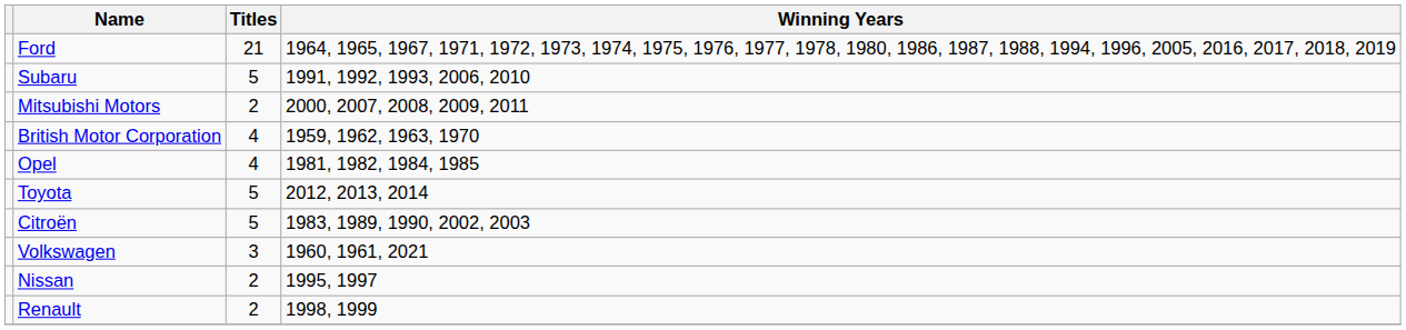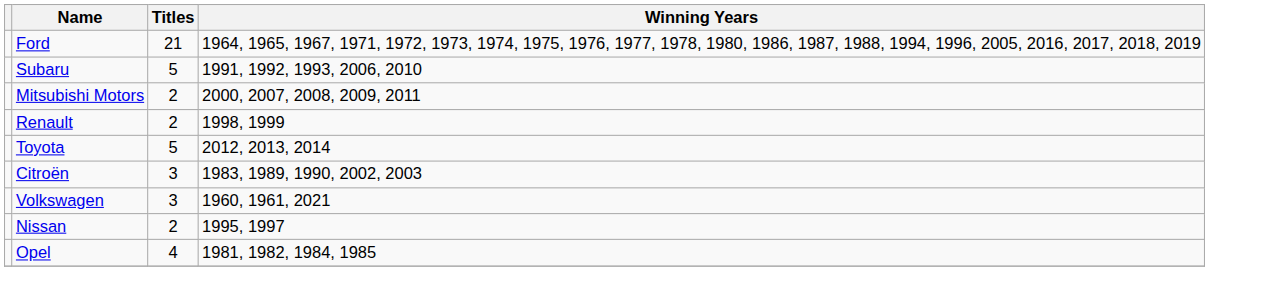- row: British Motor Corporation | 4 | 1959, 1962, 1963, 1970
rows swapped: Opel <-> Renault
Citroën | Titles: 5 -> 3
